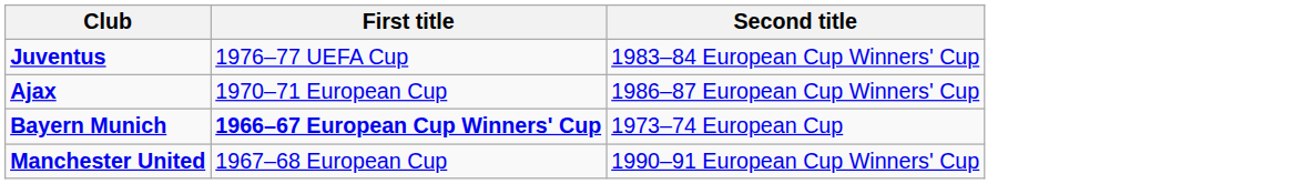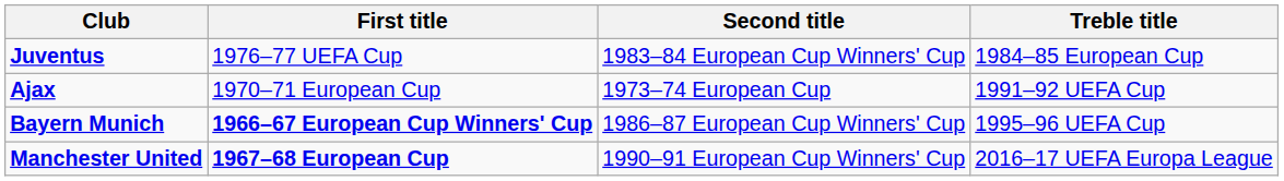+ column: Treble title | 1984–85 European Cup | 1991–92 UEFA Cup | 1995–96 UEFA Cup | 2016–17 UEFA Europa League
Ajax | Second title: 1986–87 European Cup Winners' Cup -> 1973–74 European Cup
Bayern Munich | Second title: 1973–74 European Cup -> 1986–87 European Cup Winners' Cup
Manchester United | First title: normal -> bold
